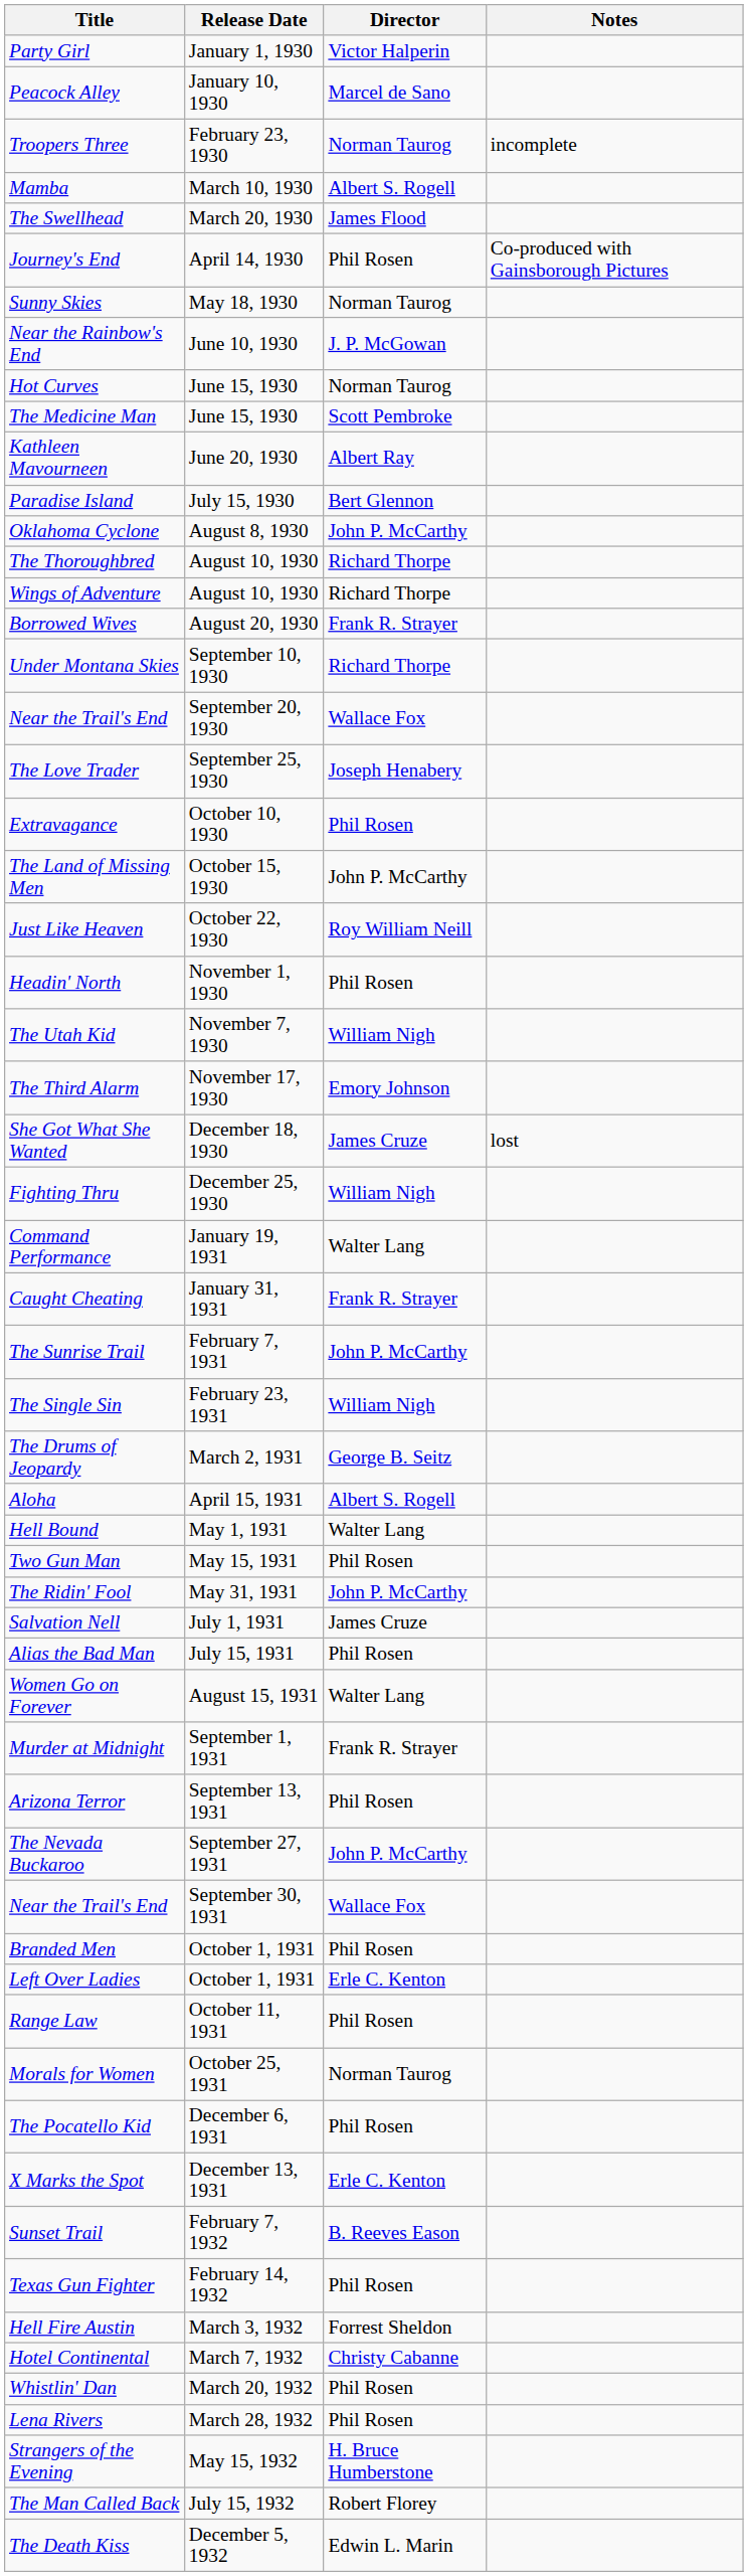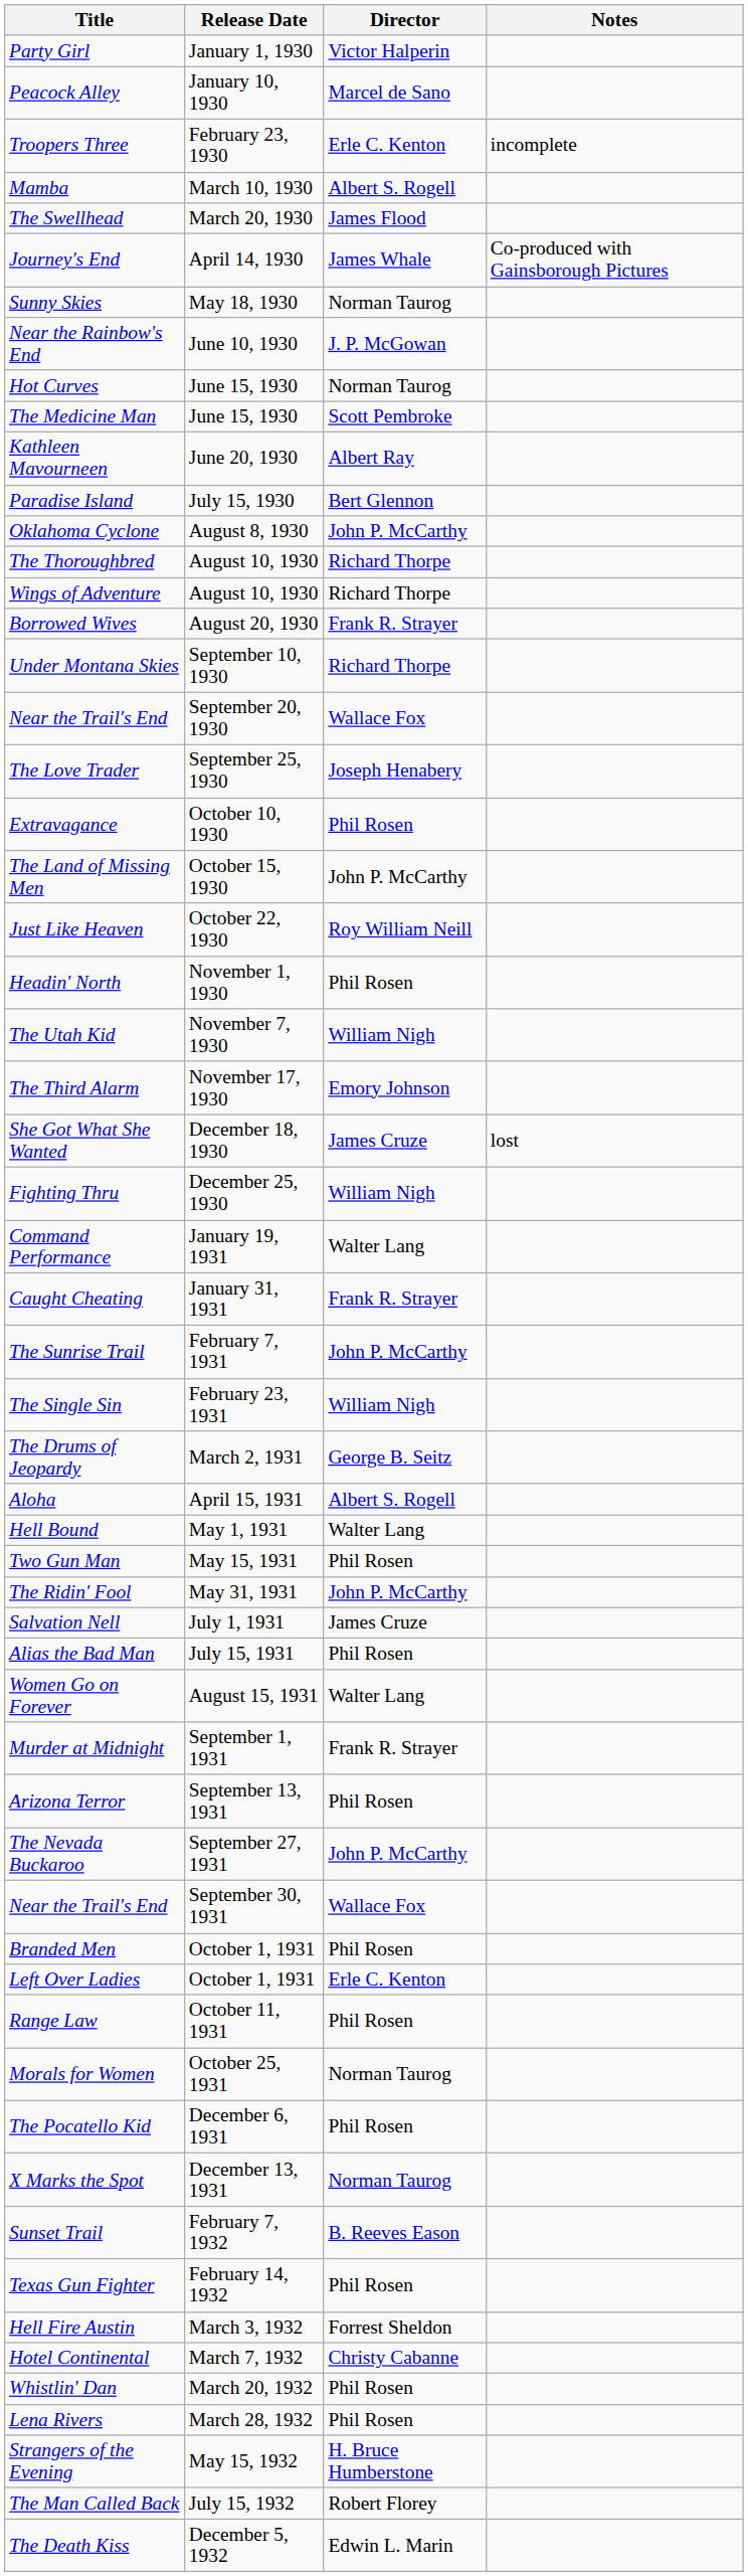Troopers Three | Director: Norman Taurog -> Erle C. Kenton
Journey's End | Director: Phil Rosen -> James Whale
X Marks the Spot | Director: Erle C. Kenton -> Norman Taurog
